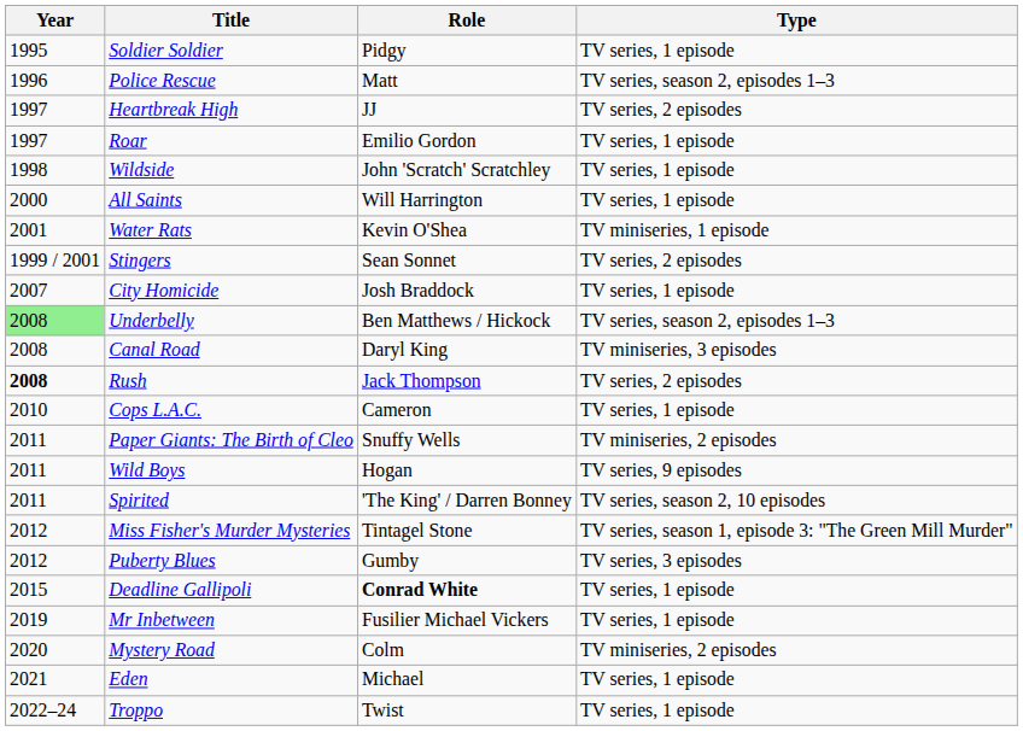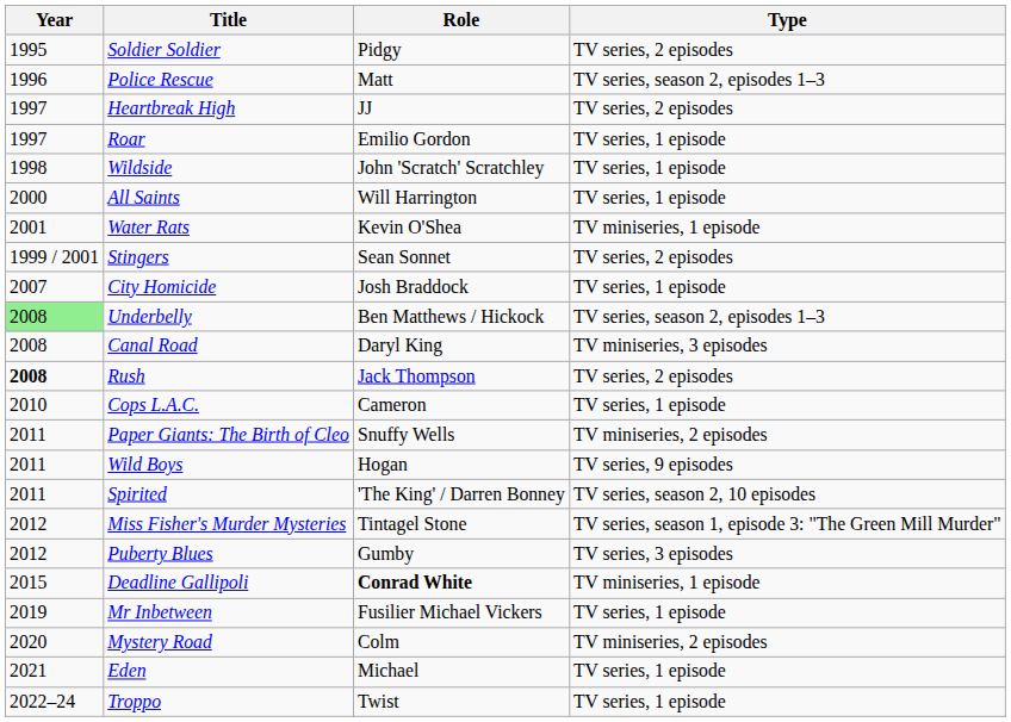Soldier Soldier | Type: TV series, 1 episode -> TV series, 2 episodes
Deadline Gallipoli | Type: TV series, 1 episode -> TV miniseries, 1 episode
